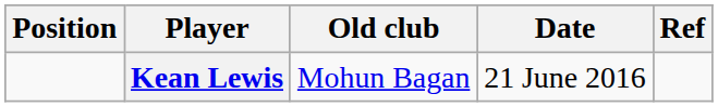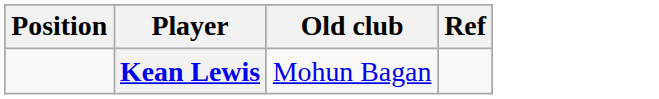- column: Date | 21 June 2016
